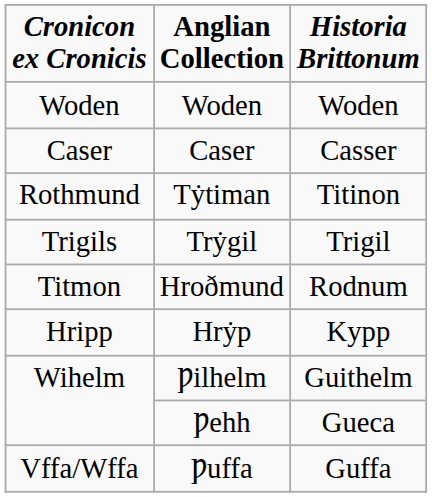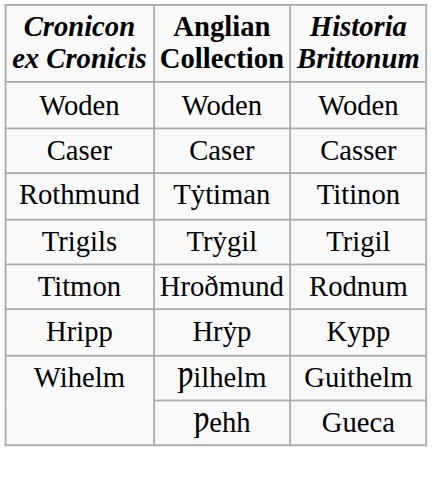- row: Vffa/Wffa | Ƿuffa | Guffa
